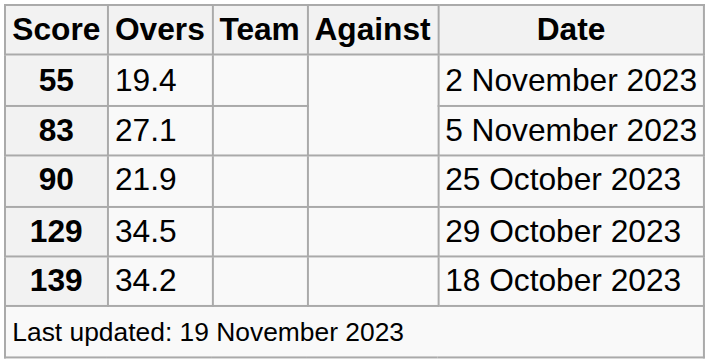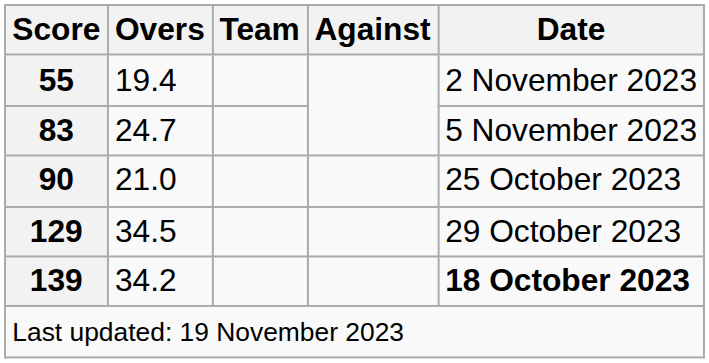83 | Overs: 27.1 -> 24.7
90 | Overs: 21.9 -> 21.0
139 | Date: normal -> bold
